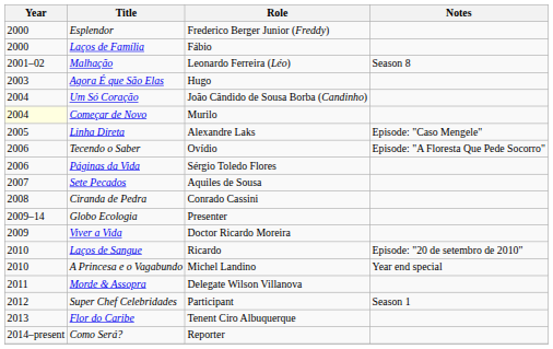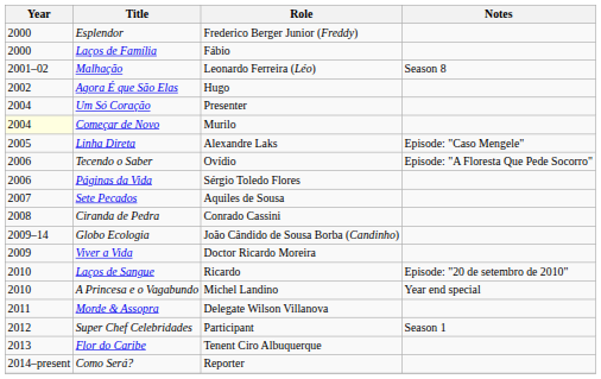Agora É que São Elas | Year: 2003 -> 2002
Um Só Coração | Role: João Cândido de Sousa Borba (Candinho) -> Presenter
Globo Ecologia | Role: Presenter -> João Cândido de Sousa Borba (Candinho)
